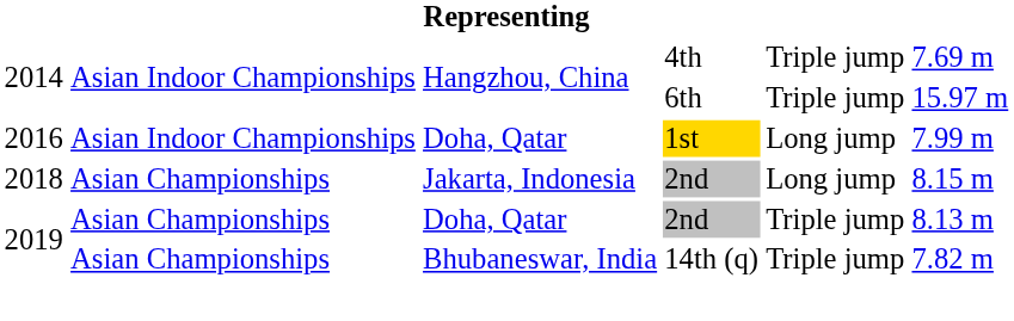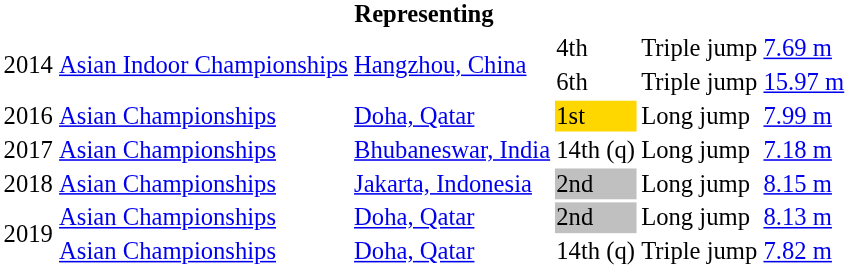2016 | column 2: Asian Indoor Championships -> Asian Championships
+ row: 2017 | Asian Championships | Bhubaneswar, India | 14th (q) | Long jump | 7.18 m
2019 / 2nd | column 5: Triple jump -> Long jump
2019 / 14th (q) | column 3: Bhubaneswar, India -> Doha, Qatar
